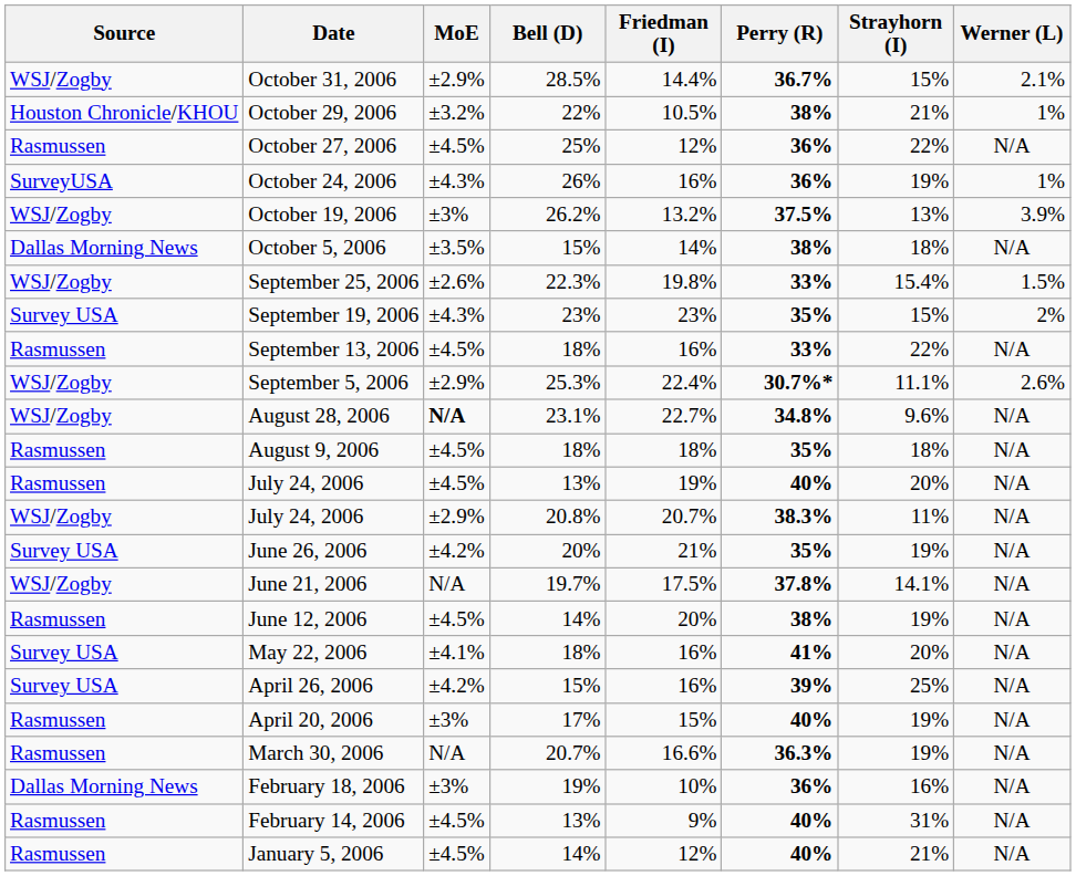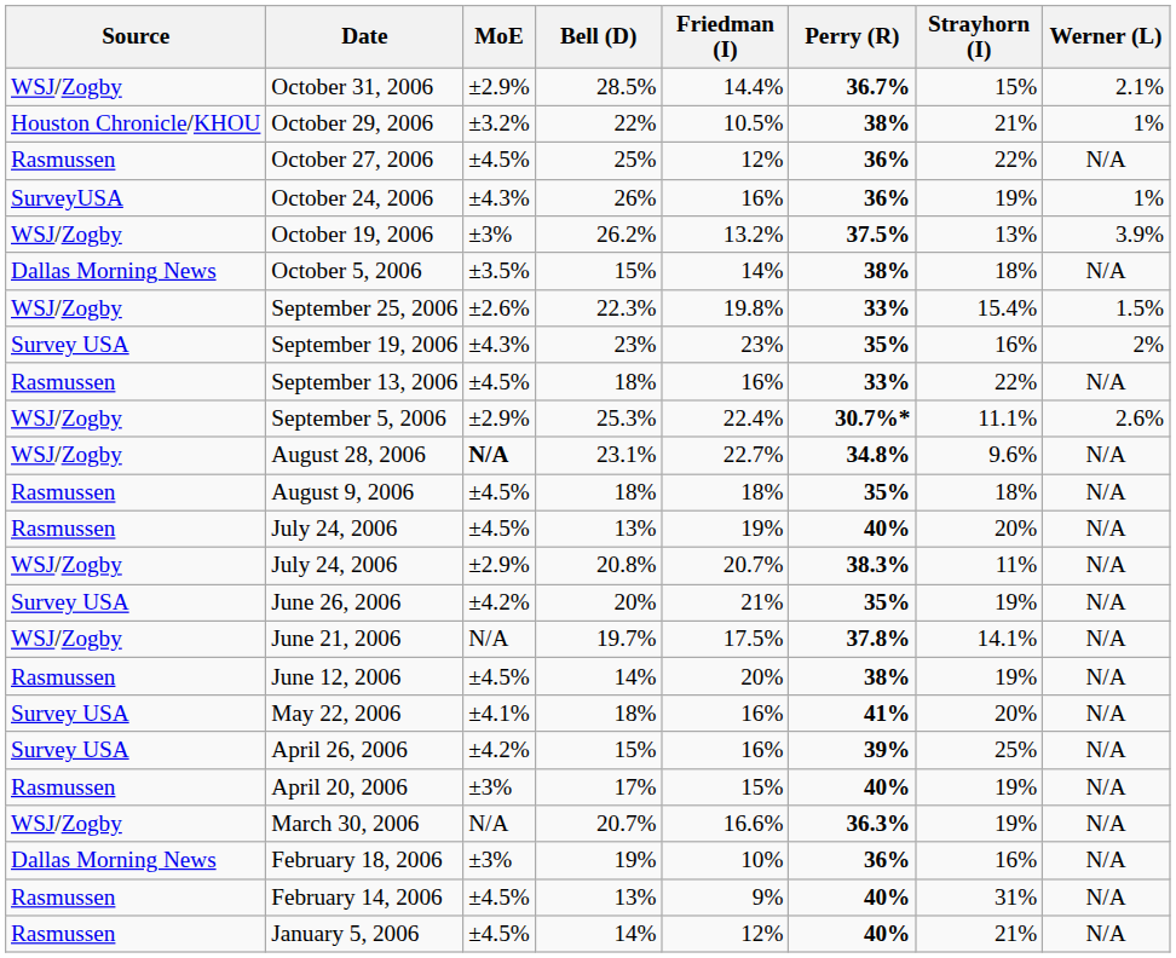September 19, 2006 | Strayhorn (I): 15% -> 16%
March 30, 2006 | Source: Rasmussen -> WSJ/Zogby
